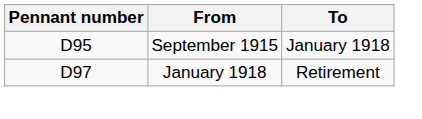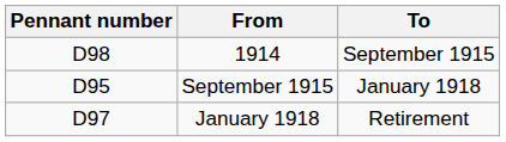+ row: D98 | 1914 | September 1915
